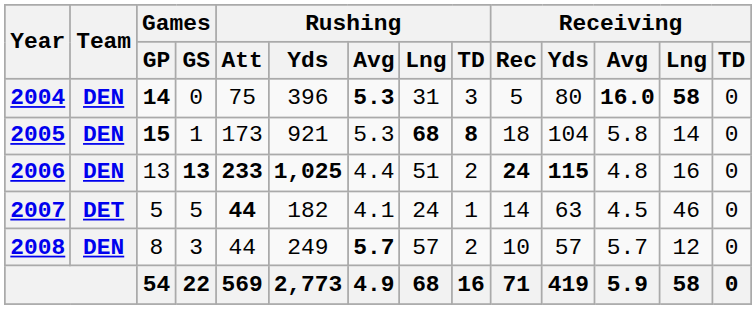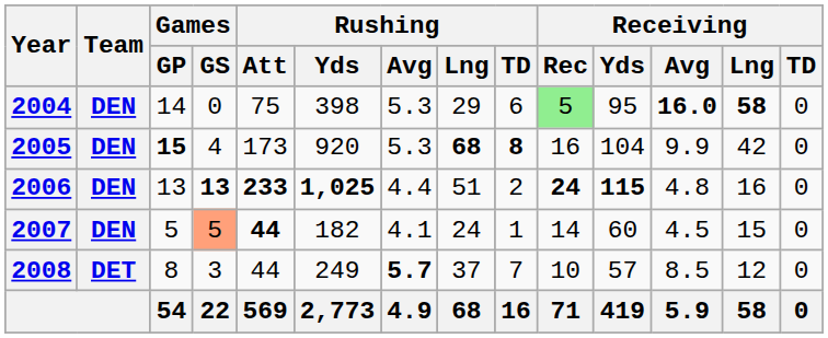2004 | Games / GP: bold -> normal
2004 | Rushing / Yds: 396 -> 398
2004 | Rushing / Avg: bold -> normal
2004 | Rushing / Lng: 31 -> 29
2004 | Rushing / TD: 3 -> 6
2004 | Receiving / Rec: no background -> lightgreen background
2004 | Receiving / Yds: 80 -> 95
2005 | Games / GS: 1 -> 4
2005 | Rushing / Yds: 921 -> 920
2005 | Receiving / Rec: 18 -> 16
2005 | Receiving / Avg: 5.8 -> 9.9
2005 | Receiving / Lng: 14 -> 42
2007 | Team: DET -> DEN
2007 | Games / GS: no background -> lightsalmon background
2007 | Receiving / Yds: 63 -> 60
2007 | Receiving / Lng: 46 -> 15
2008 | Team: DEN -> DET
2008 | Rushing / Lng: 57 -> 37
2008 | Rushing / TD: 2 -> 7
2008 | Receiving / Avg: 5.7 -> 8.5
